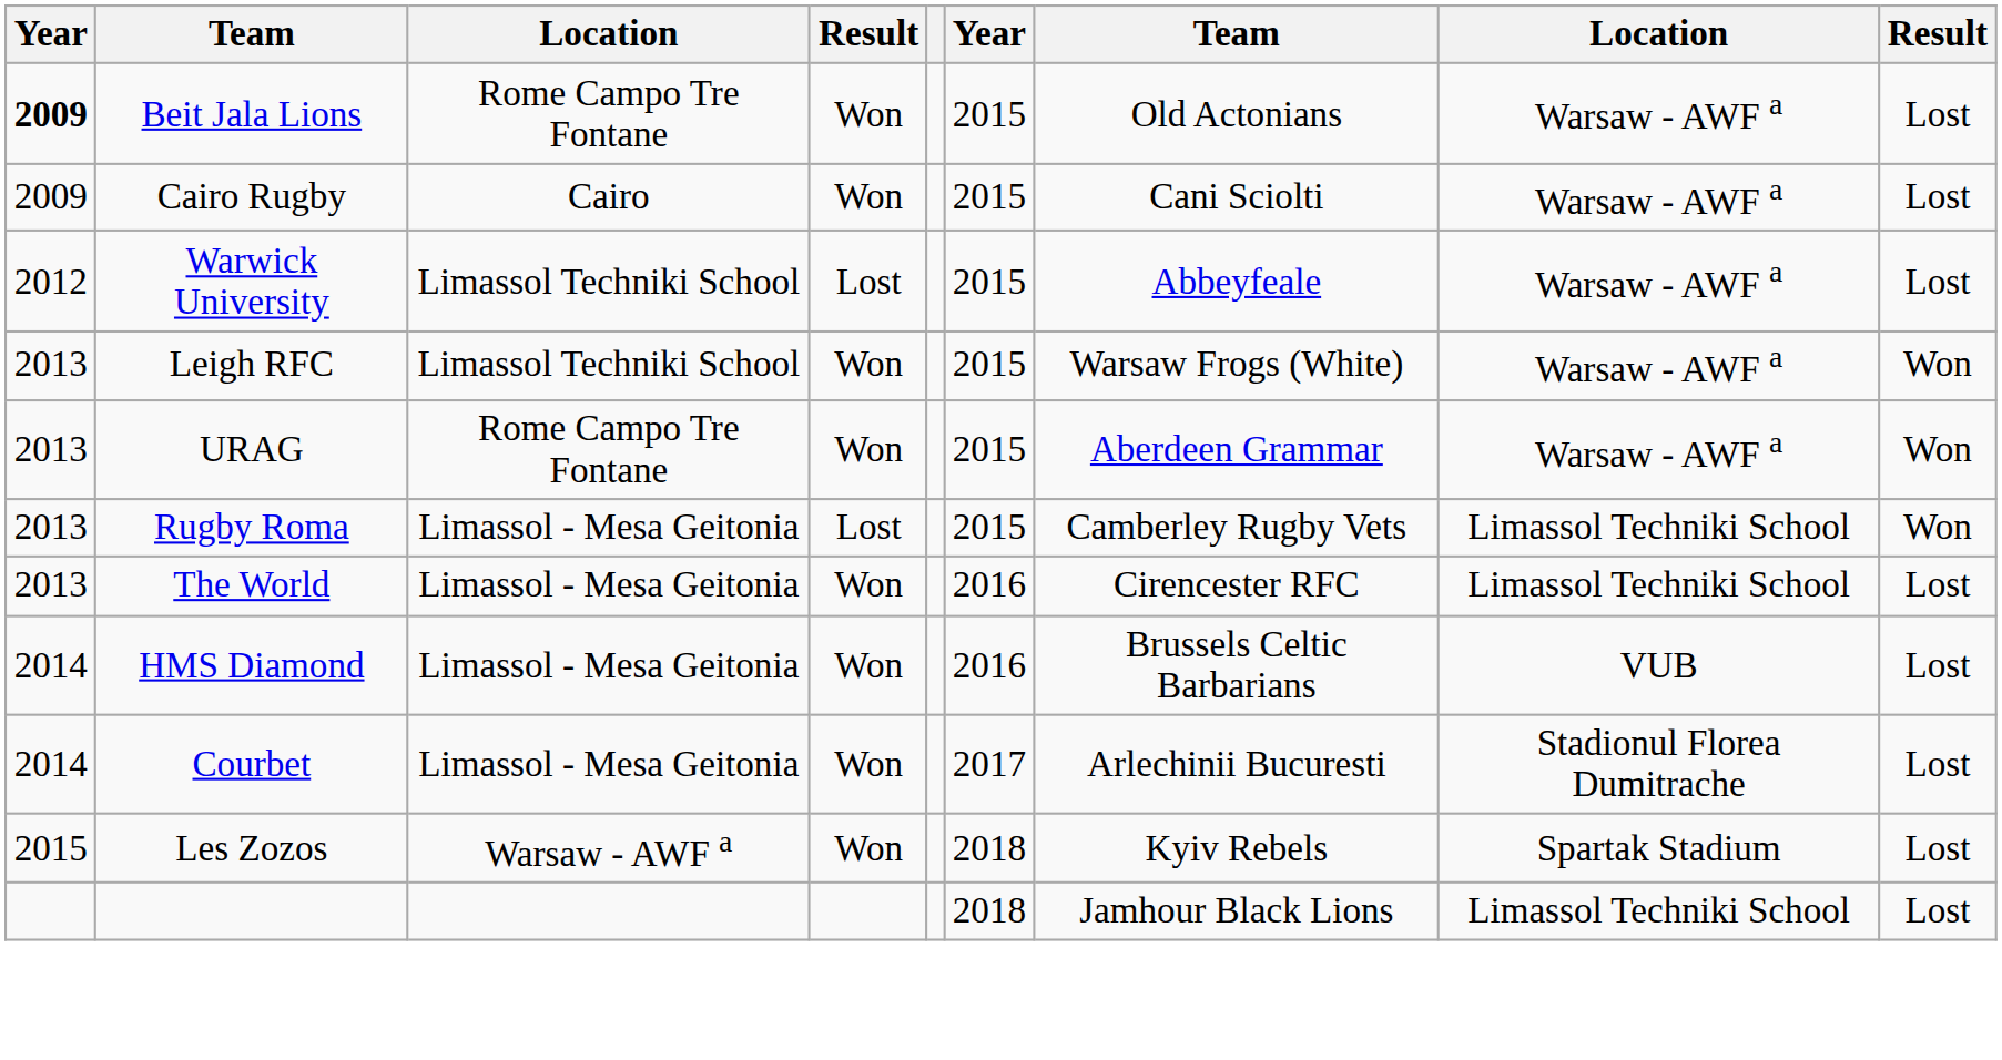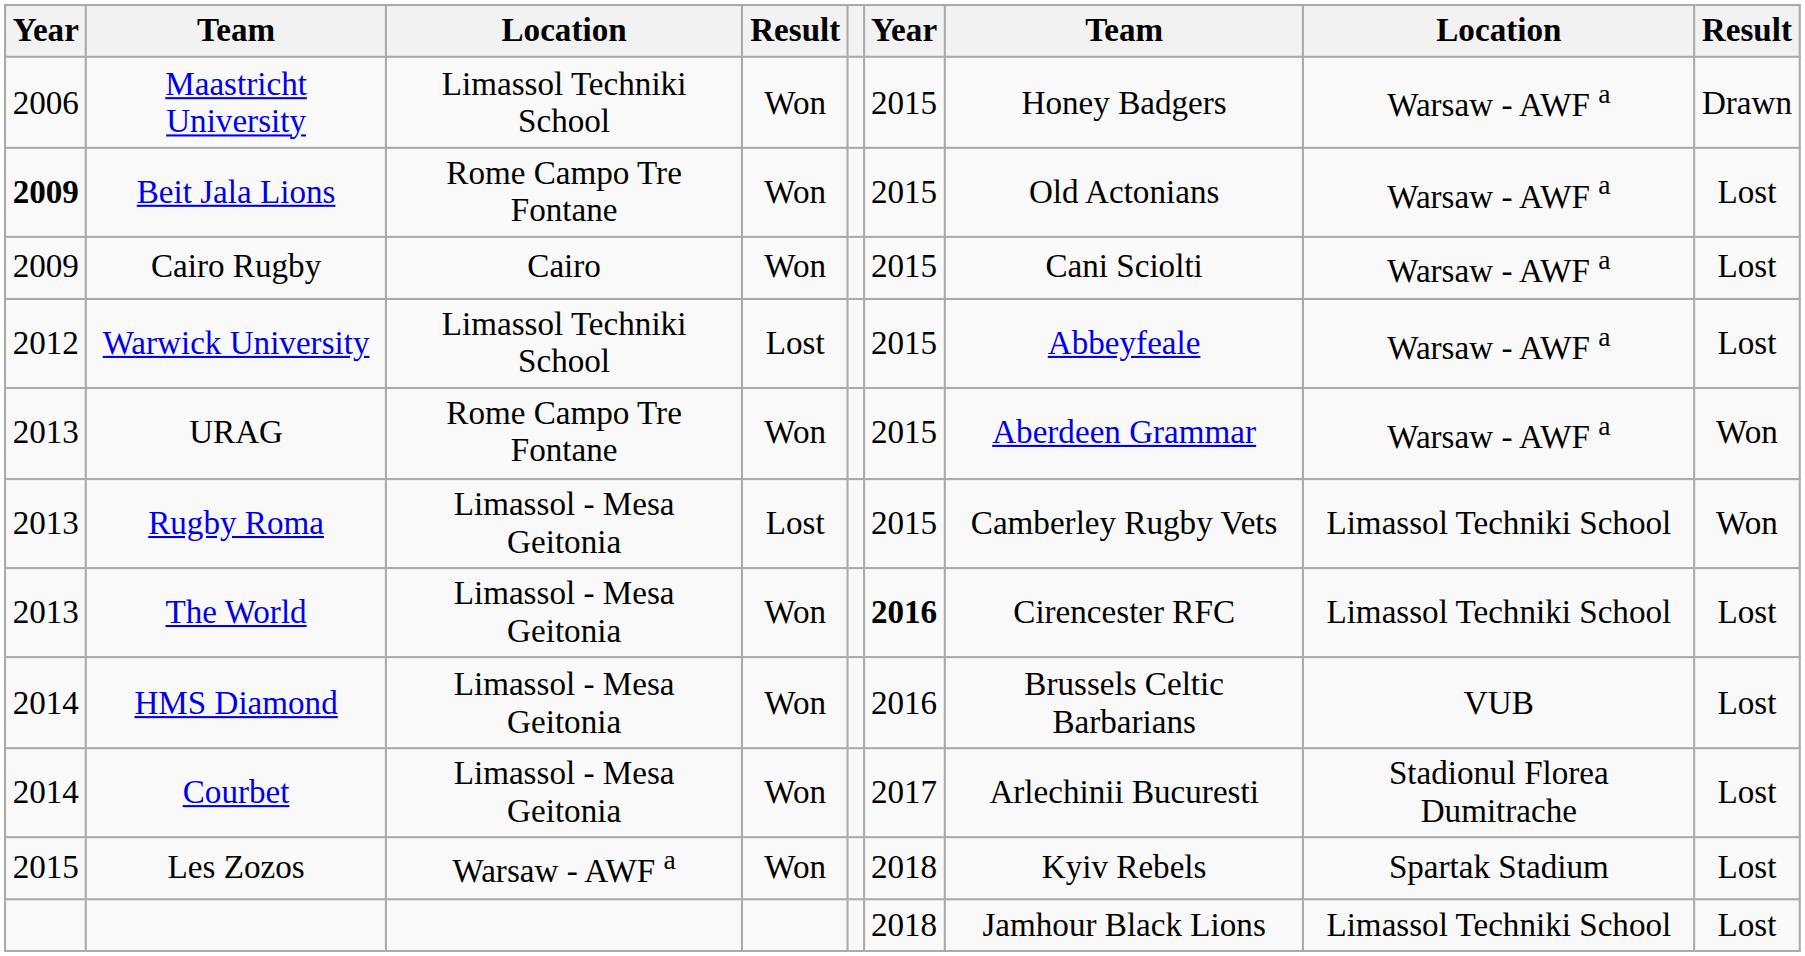+ row: 2006 | Maastricht University | Limassol Techniki School | Won | 2015 | Honey Badgers | Warsaw - AWF a | Drawn
- row: 2013 | Leigh RFC | Limassol Techniki School | Won | 2015 | Warsaw Frogs (White) | Warsaw - AWF a | Won
The World | column 6: normal -> bold
